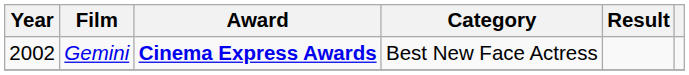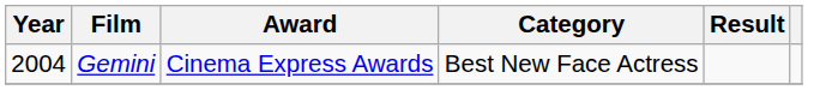Gemini | Year: 2002 -> 2004
Gemini | Award: bold -> normal
